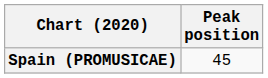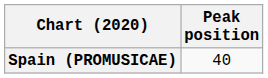Spain (PROMUSICAE) | Peak position: 45 -> 40
